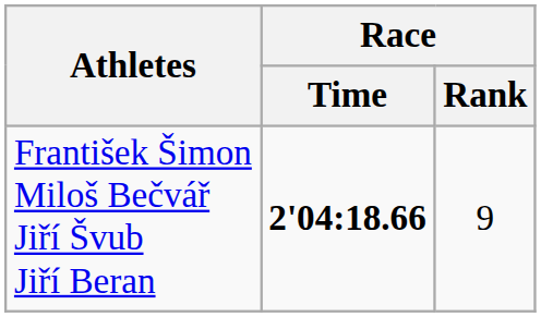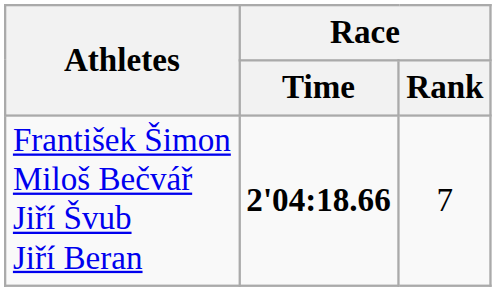František Šimon Miloš Bečvář Jiří Švub Jiří Beran | Race / Rank: 9 -> 7
